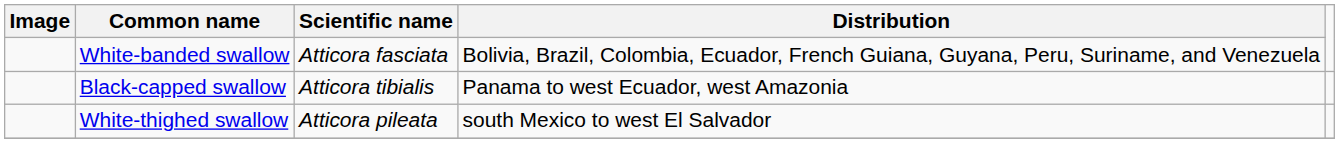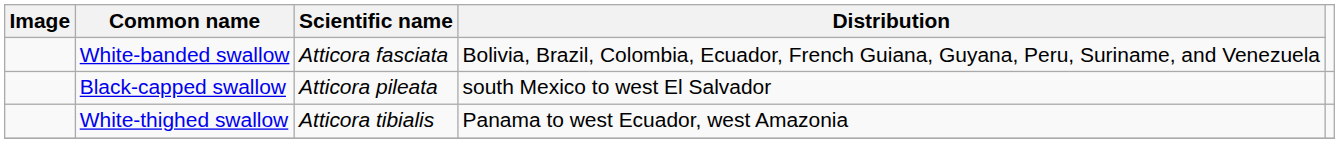Black-capped swallow | Scientific name: Atticora tibialis -> Atticora pileata
Black-capped swallow | Distribution: Panama to west Ecuador, west Amazonia -> south Mexico to west El Salvador
White-thighed swallow | Scientific name: Atticora pileata -> Atticora tibialis
White-thighed swallow | Distribution: south Mexico to west El Salvador -> Panama to west Ecuador, west Amazonia
